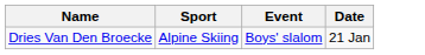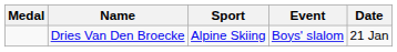+ column: Medal
